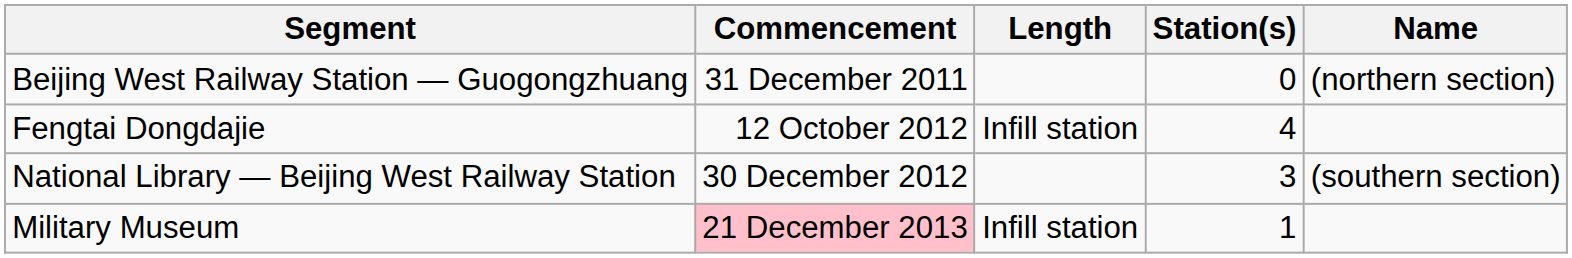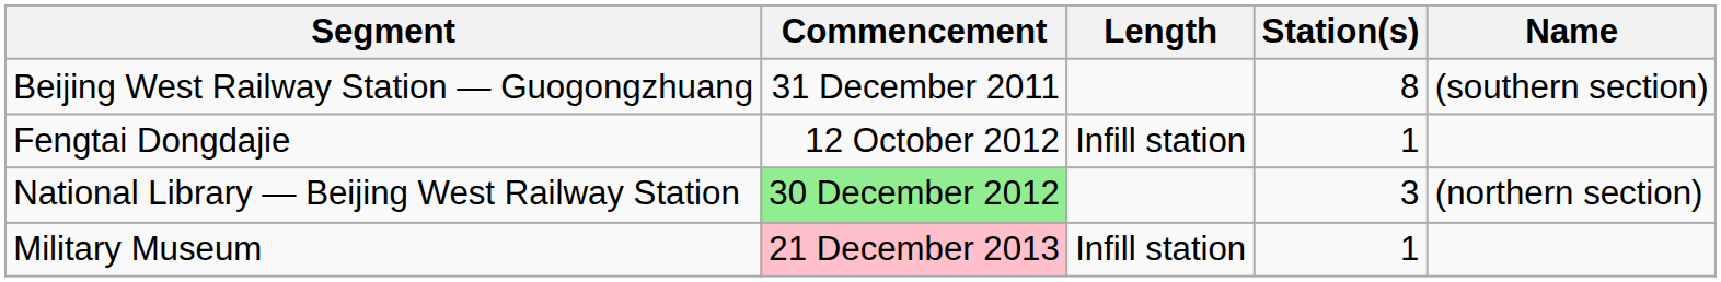Beijing West Railway Station — Guogongzhuang | Station(s): 0 -> 8
Beijing West Railway Station — Guogongzhuang | Name: (northern section) -> (southern section)
Fengtai Dongdajie | Station(s): 4 -> 1
National Library — Beijing West Railway Station | Commencement: no background -> lightgreen background
National Library — Beijing West Railway Station | Name: (southern section) -> (northern section)
